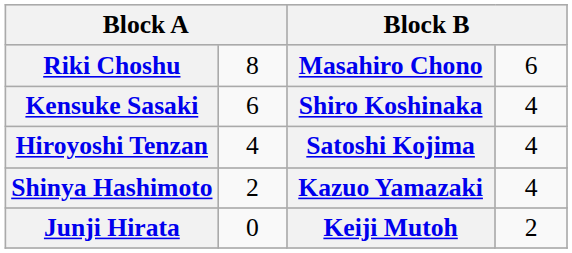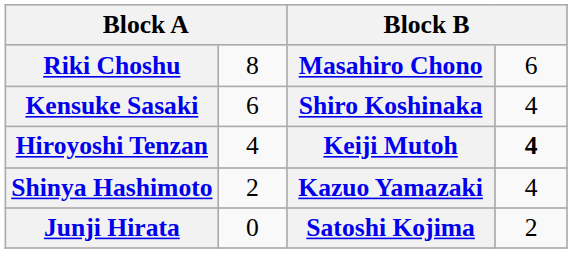Hiroyoshi Tenzan | column 3: Satoshi Kojima -> Keiji Mutoh
Hiroyoshi Tenzan | column 4: normal -> bold
Junji Hirata | column 3: Keiji Mutoh -> Satoshi Kojima
